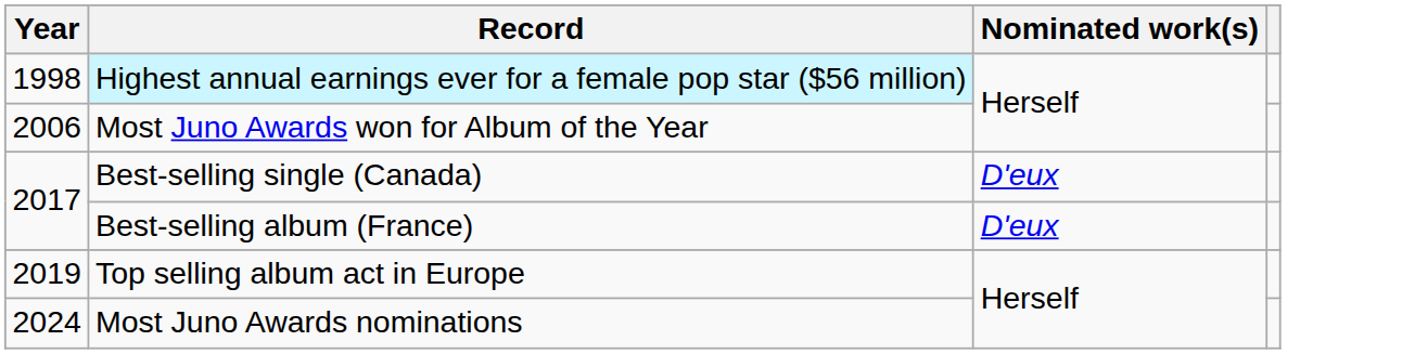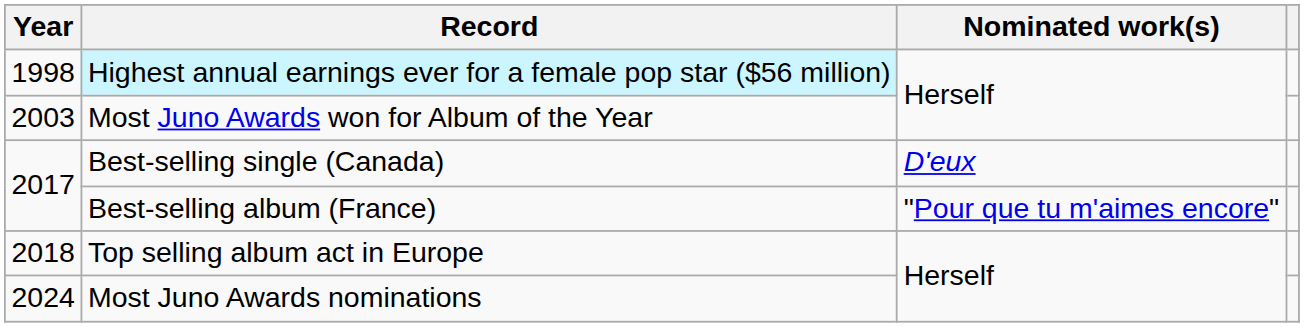Most Juno Awards won for Album of the Year | Year: 2006 -> 2003
Best-selling album (France) | Nominated work(s): D'eux -> "Pour que tu m'aimes encore"
Top selling album act in Europe | Year: 2019 -> 2018
